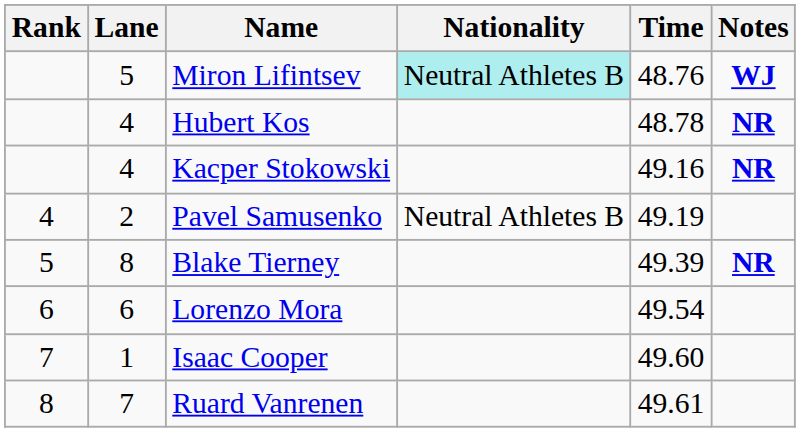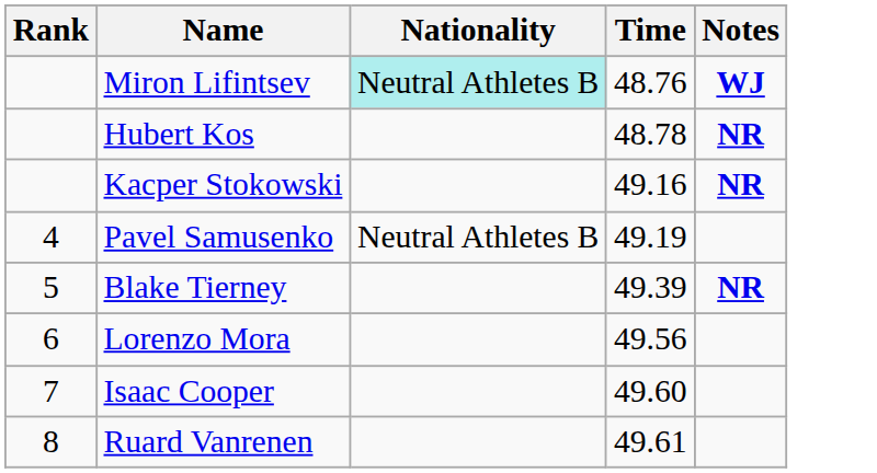- column: Lane | 5 | 4 | 4 | 2 | 8 | 6 | 1 | 7
Lorenzo Mora | Time: 49.54 -> 49.56
